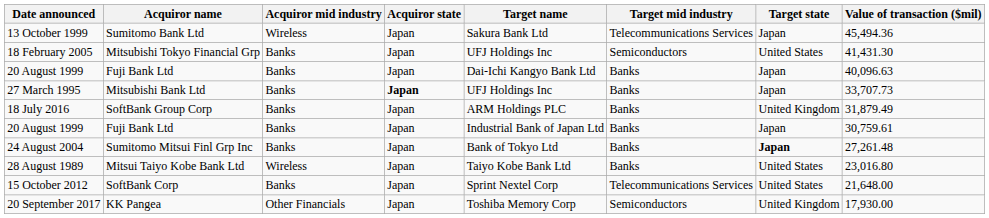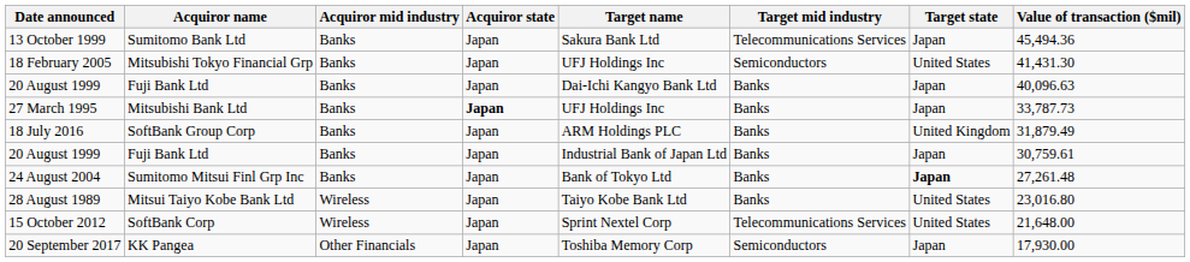13 October 1999 | Acquiror mid industry: Wireless -> Banks
27 March 1995 | Value of transaction ($mil): 33,707.73 -> 33,787.73
15 October 2012 | Acquiror mid industry: Banks -> Wireless
20 September 2017 | Target state: United Kingdom -> Japan
